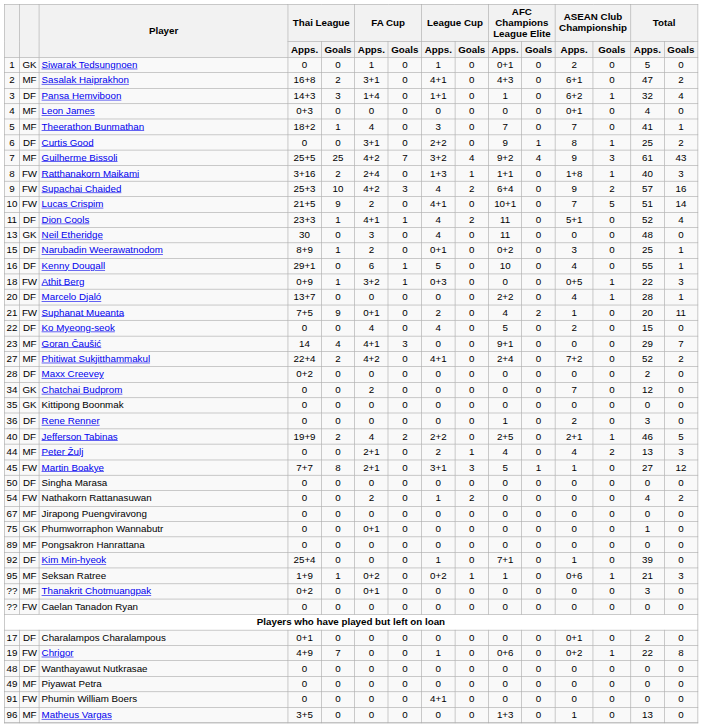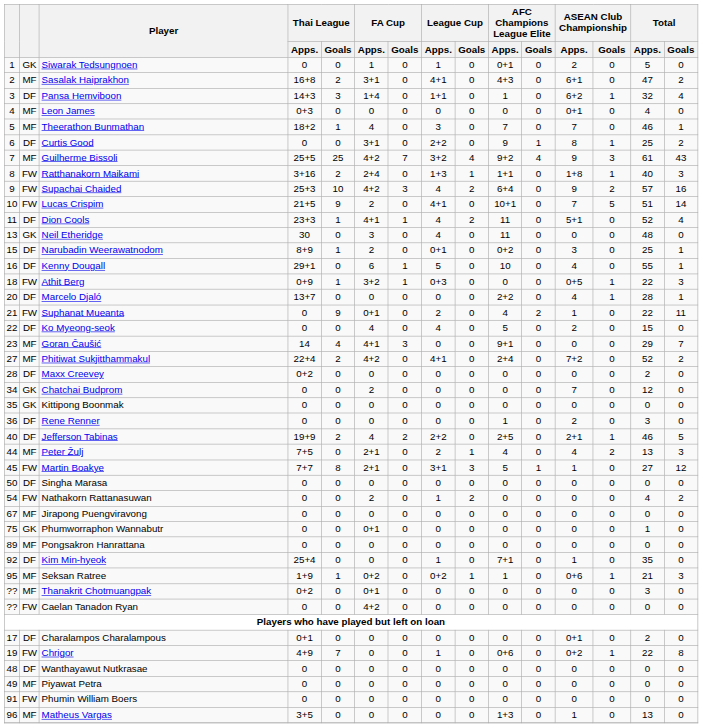Theerathon Bunmathan | Total / Apps.: 41 -> 46
Suphanat Mueanta | Thai League / Apps.: 7+5 -> 0
Suphanat Mueanta | Total / Apps.: 20 -> 22
Peter Žulj | Thai League / Apps.: 0 -> 7+5
Kim Min-hyeok | Total / Apps.: 39 -> 35
Caelan Tanadon Ryan | FA Cup / Apps.: 0 -> 4+2
Phumin William Boers | League Cup / Apps.: 4+1 -> 0
